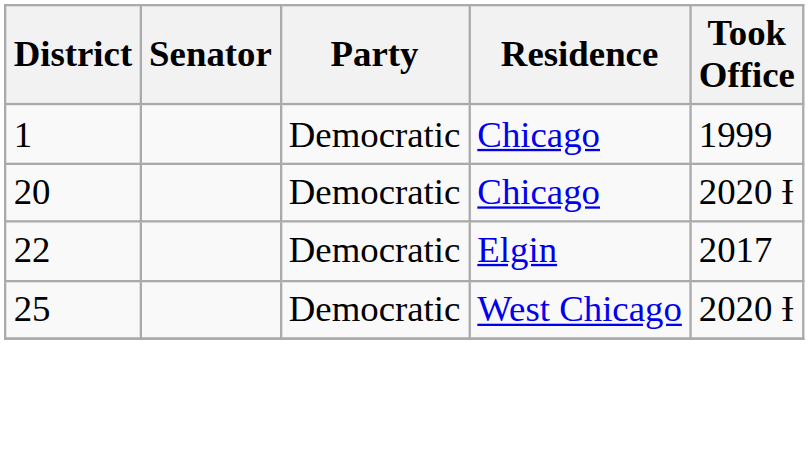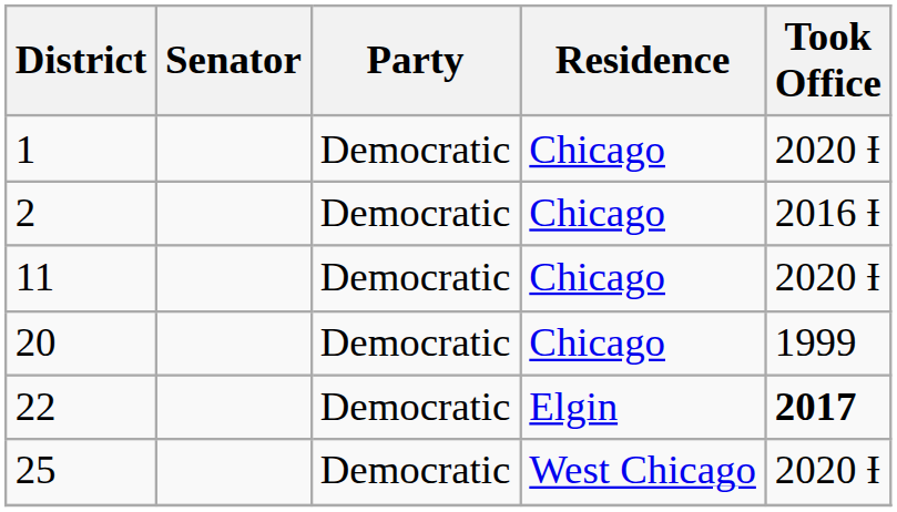1 | Took Office: 1999 -> 2020 Ɨ
+ row: 2 | Democratic | Chicago | 2016 Ɨ
+ row: 11 | Democratic | Chicago | 2020 Ɨ
20 | Took Office: 2020 Ɨ -> 1999
22 | Took Office: normal -> bold
